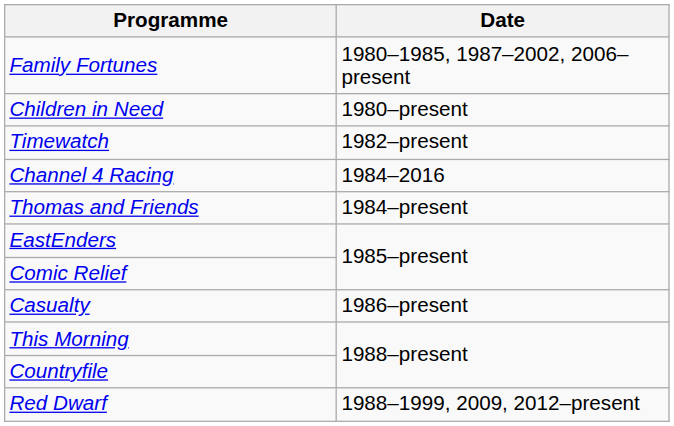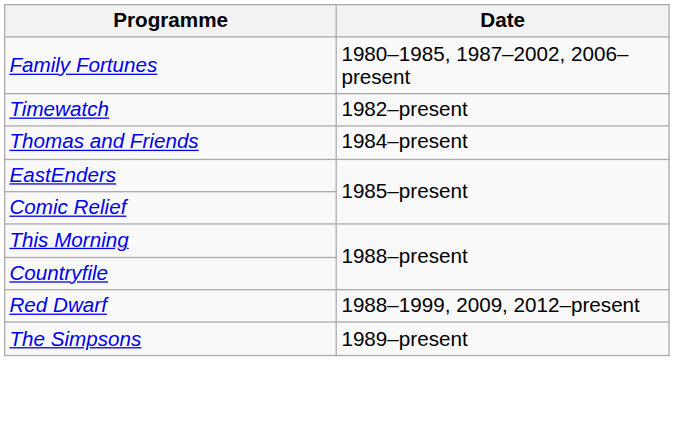- row: Children in Need | 1980–present
- row: Channel 4 Racing | 1984–2016
- row: Casualty | 1986–present
+ row: The Simpsons | 1989–present
